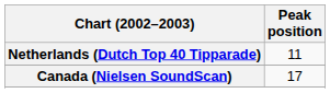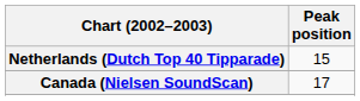Netherlands (Dutch Top 40 Tipparade) | Peak position: 11 -> 15
